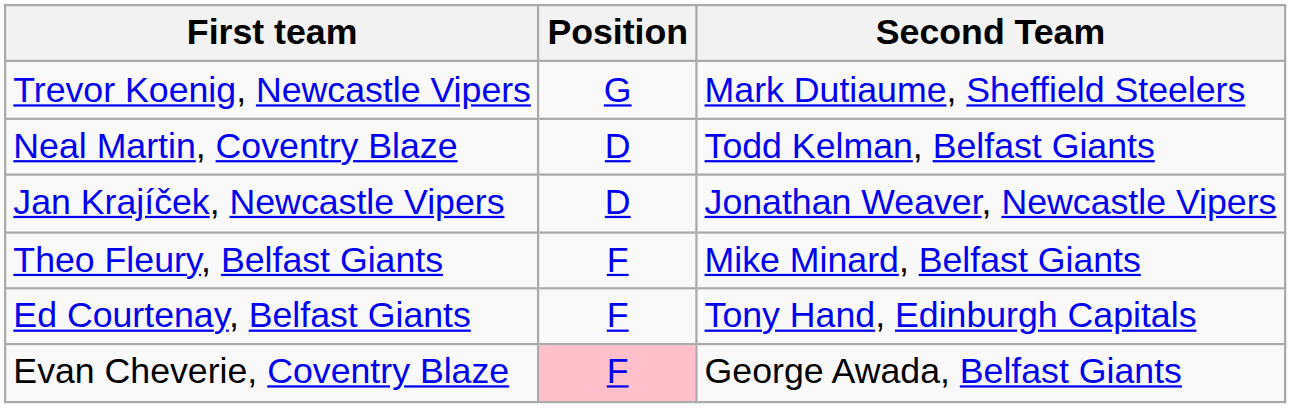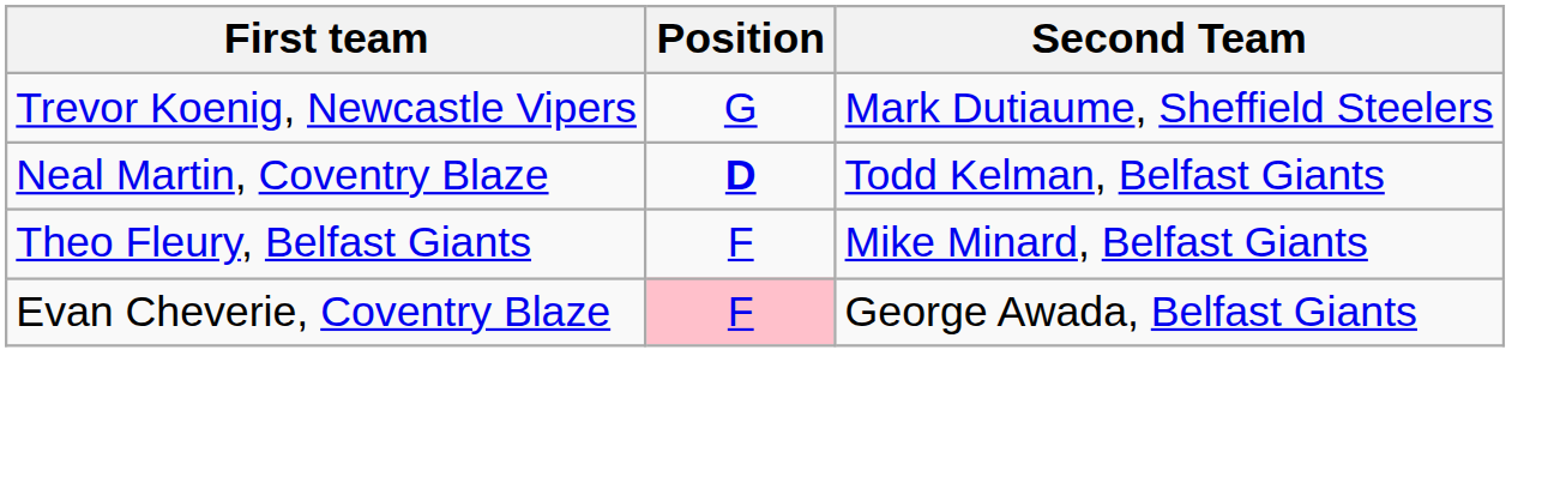Neal Martin, Coventry Blaze | Position: normal -> bold
- row: Jan Krajíček, Newcastle Vipers | D | Jonathan Weaver, Newcastle Vipers
- row: Ed Courtenay, Belfast Giants | F | Tony Hand, Edinburgh Capitals
